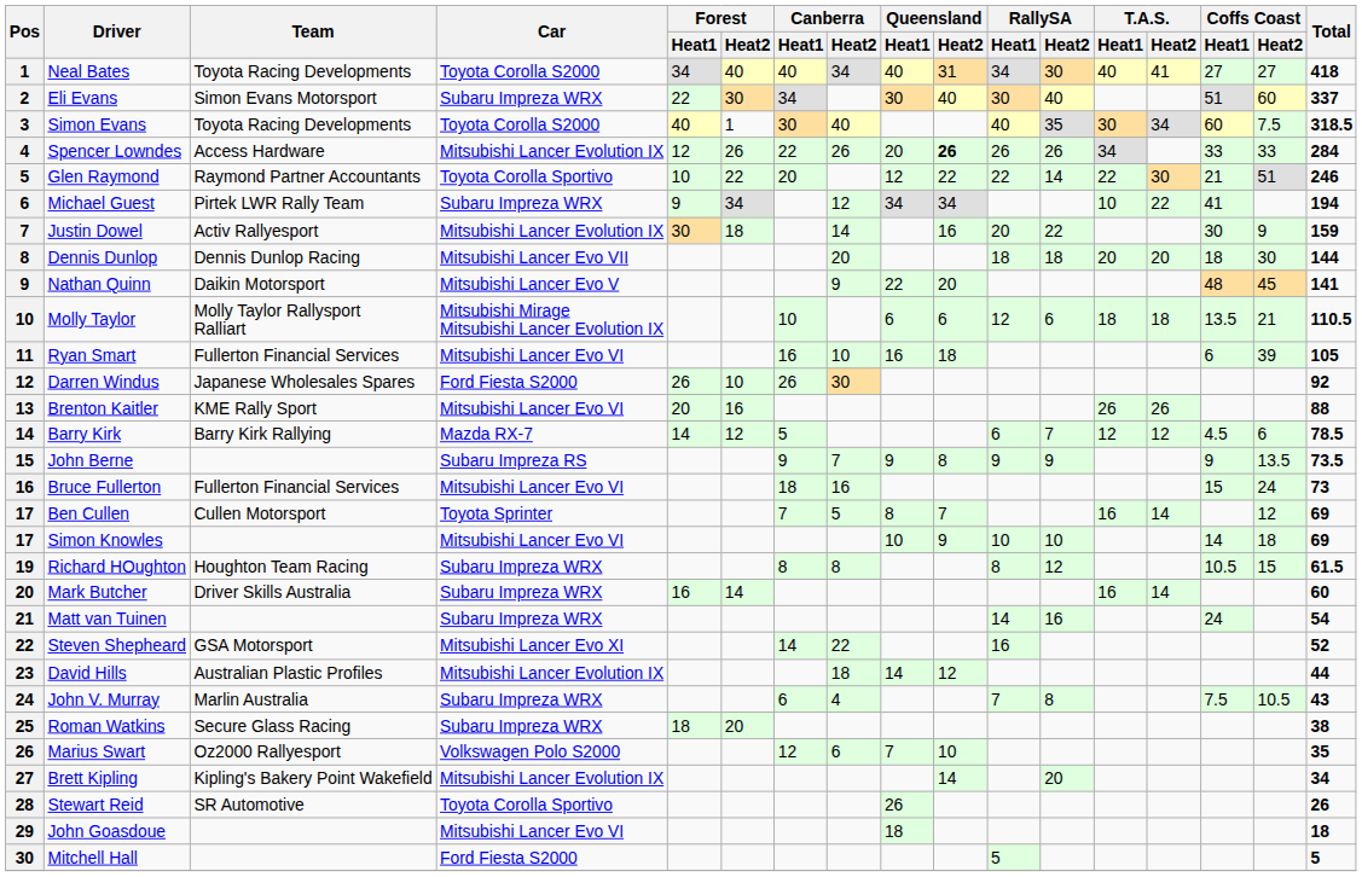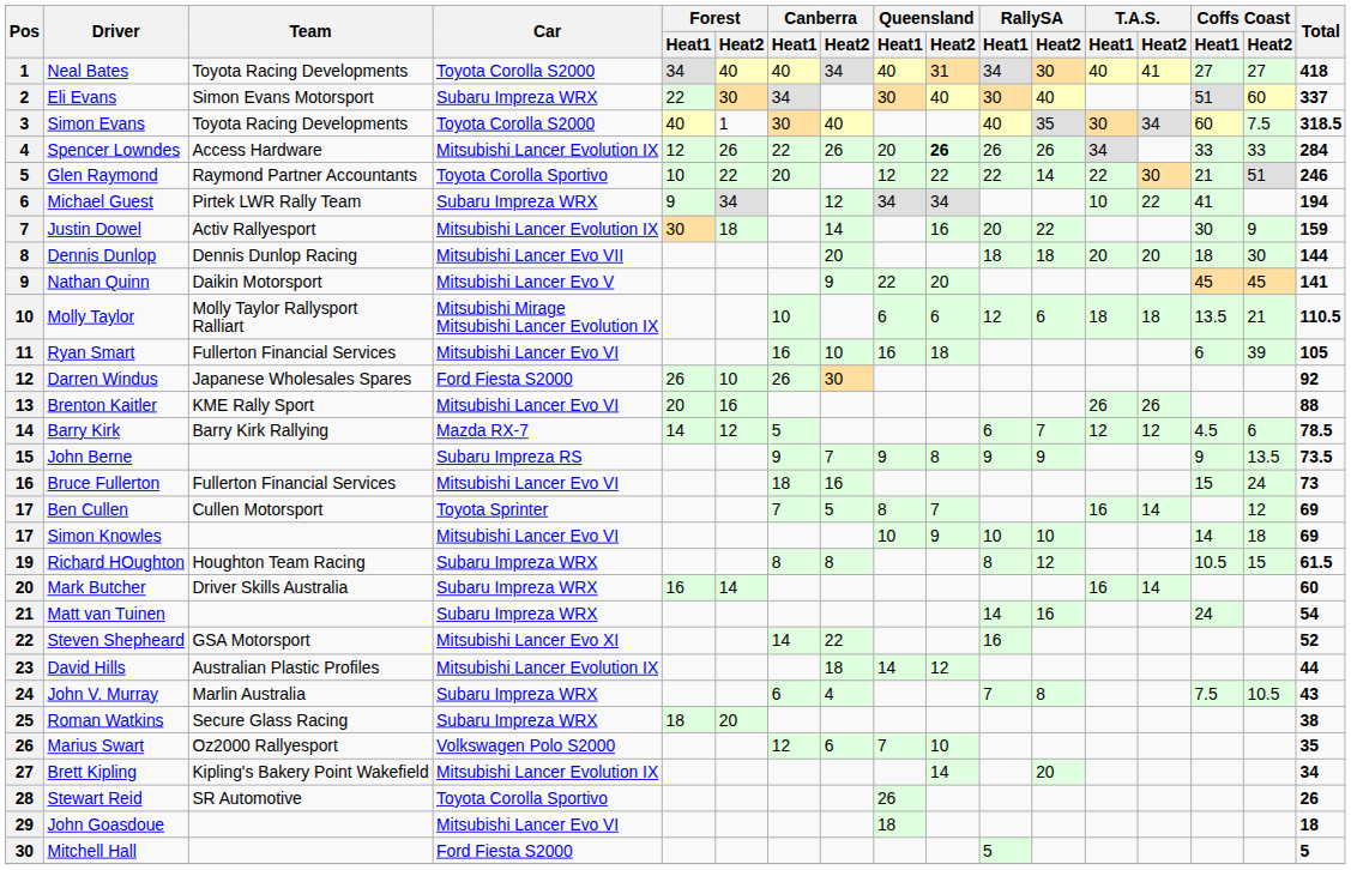Nathan Quinn | Coffs Coast / Heat1: 48 -> 45
